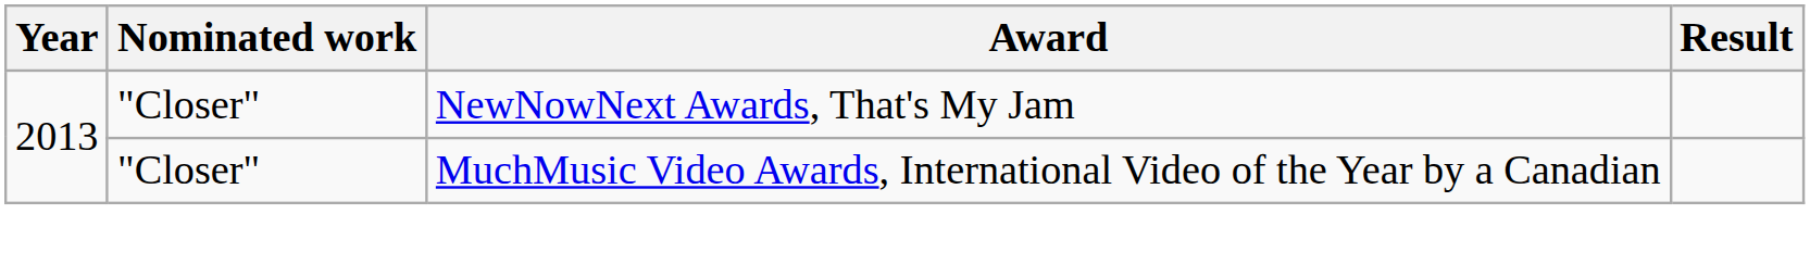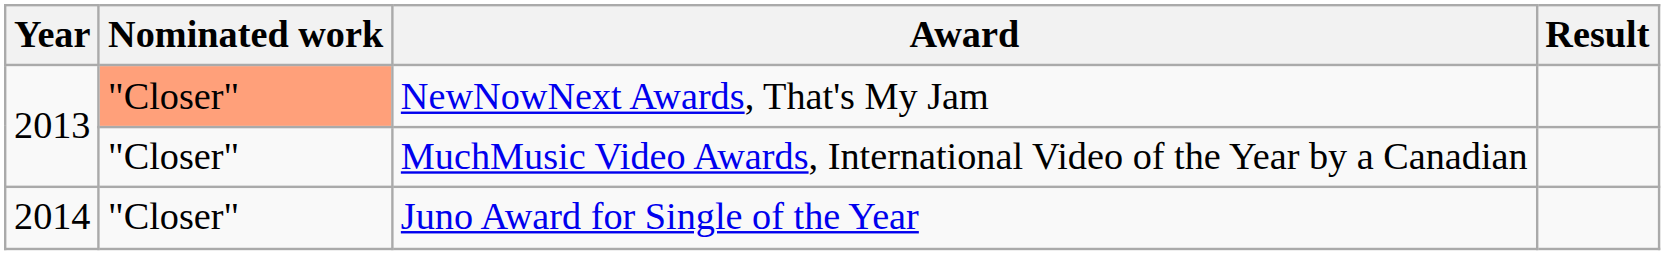NewNowNext Awards, That's My Jam | Nominated work: no background -> lightsalmon background
+ row: 2014 | "Closer" | Juno Award for Single of the Year
